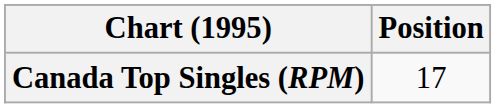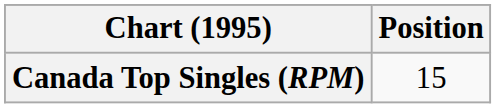Canada Top Singles (RPM) | Position: 17 -> 15
